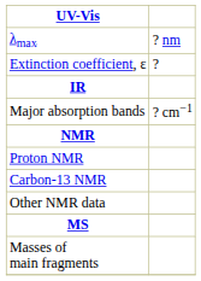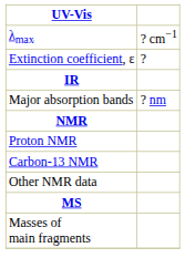λmax | column 2: ? nm -> ? cm−1
Major absorption bands | column 2: ? cm−1 -> ? nm
